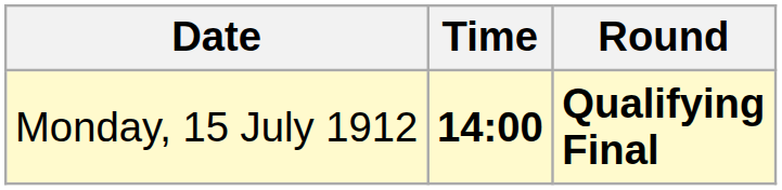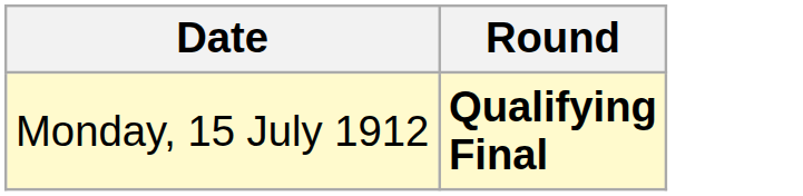- column: Time | 14:00
